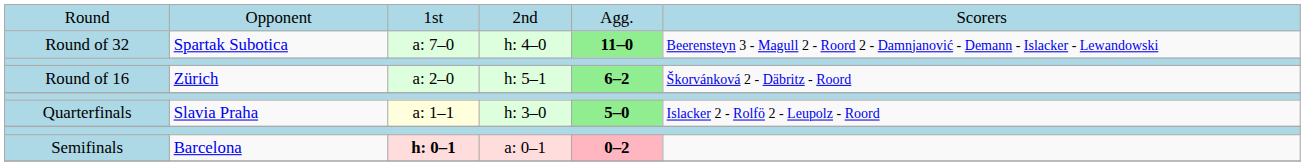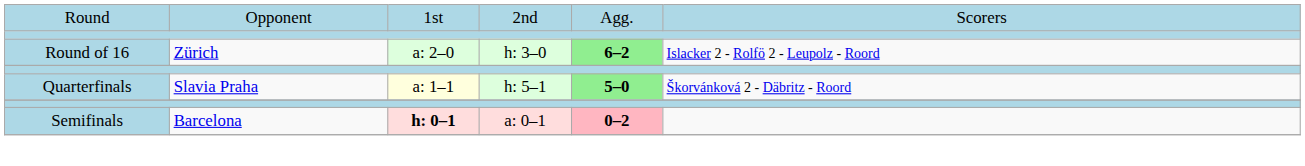- row: Round of 32 | Spartak Subotica | a: 7–0 | h: 4–0 | 11–0 | Beerensteyn 3 - Magull 2 - Roord 2 - Damnjanović - Demann - Islacker - Lewandowski
Round of 16 | column 4: h: 5–1 -> h: 3–0
Round of 16 | column 6: Škorvánková 2 - Däbritz - Roord -> Islacker 2 - Rolfö 2 - Leupolz - Roord
Quarterfinals | column 4: h: 3–0 -> h: 5–1
Quarterfinals | column 6: Islacker 2 - Rolfö 2 - Leupolz - Roord -> Škorvánková 2 - Däbritz - Roord
